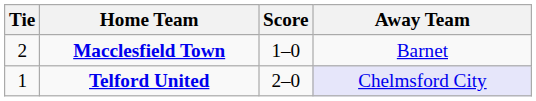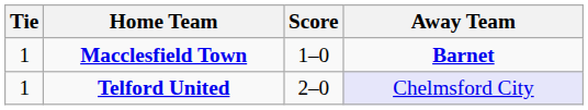Macclesfield Town | Tie: 2 -> 1
Macclesfield Town | Away Team: normal -> bold
